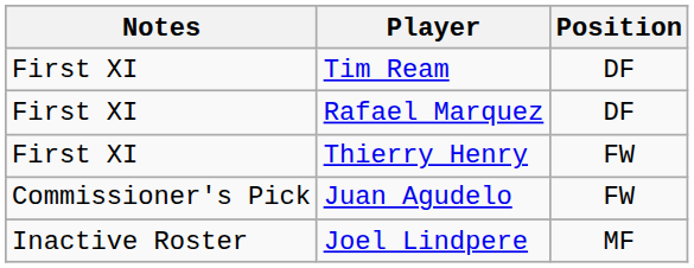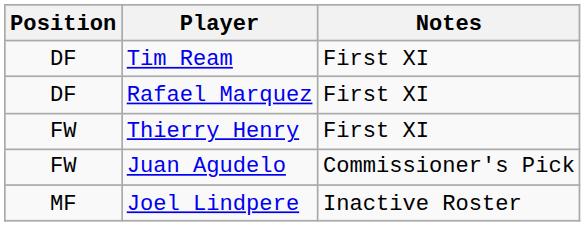columns swapped: Position <-> Notes
